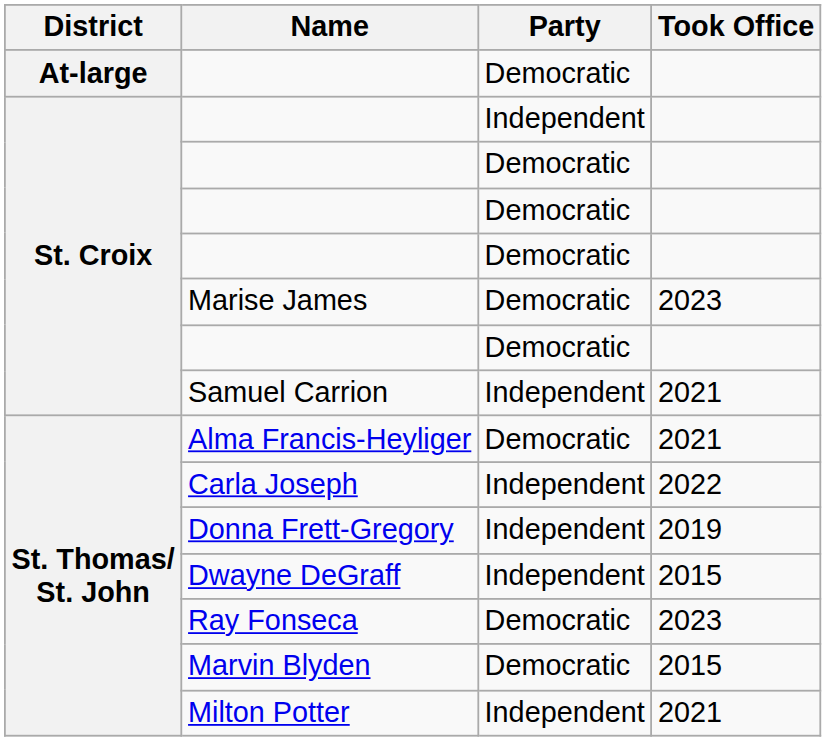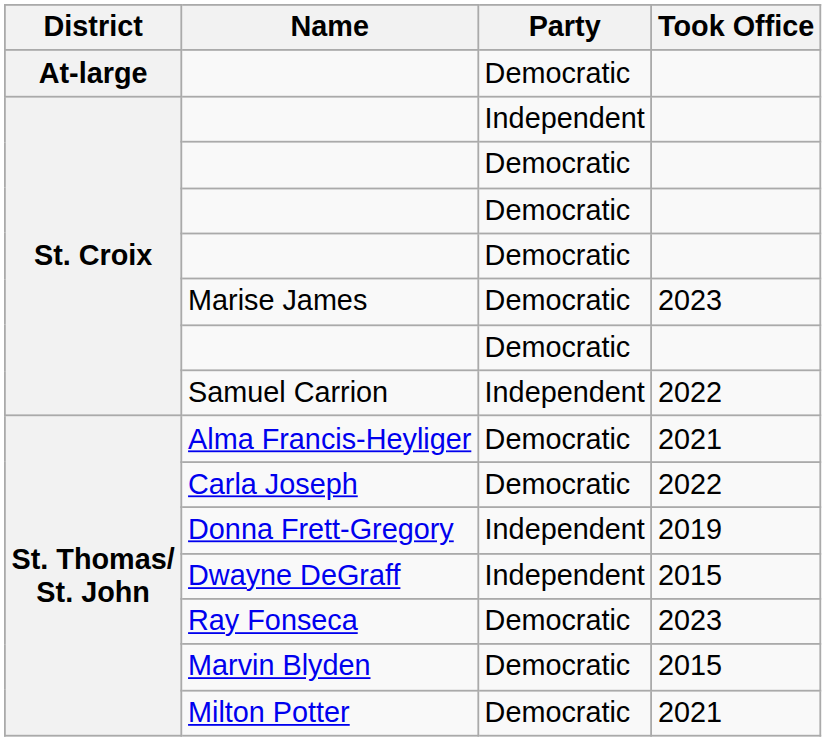Samuel Carrion | Took Office: 2021 -> 2022
Carla Joseph | Party: Independent -> Democratic
Milton Potter | Party: Independent -> Democratic
